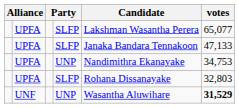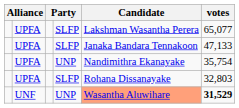UPFA / UNP | votes: 34,753 -> 35,754
UNF | Candidate: no background -> lightsalmon background
